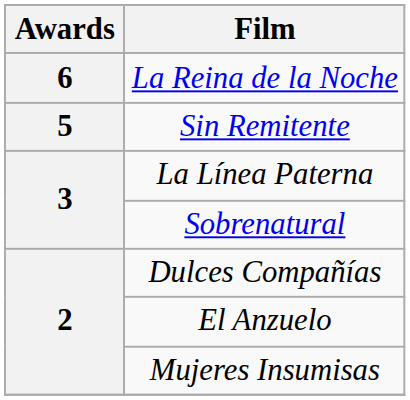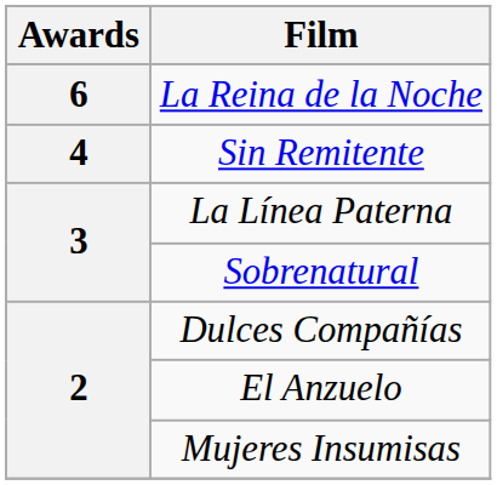Sin Remitente | Awards: 5 -> 4
